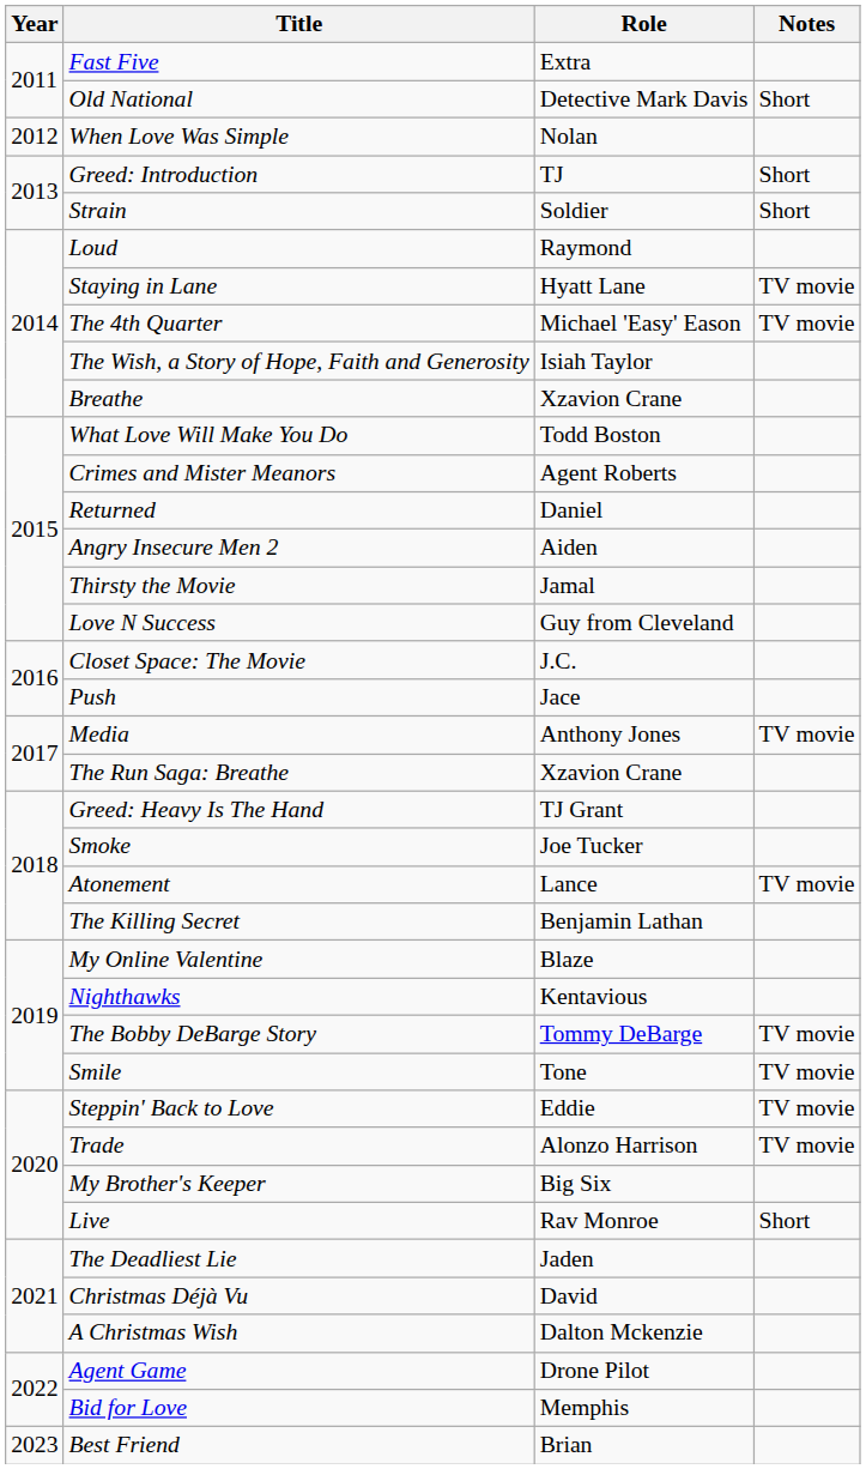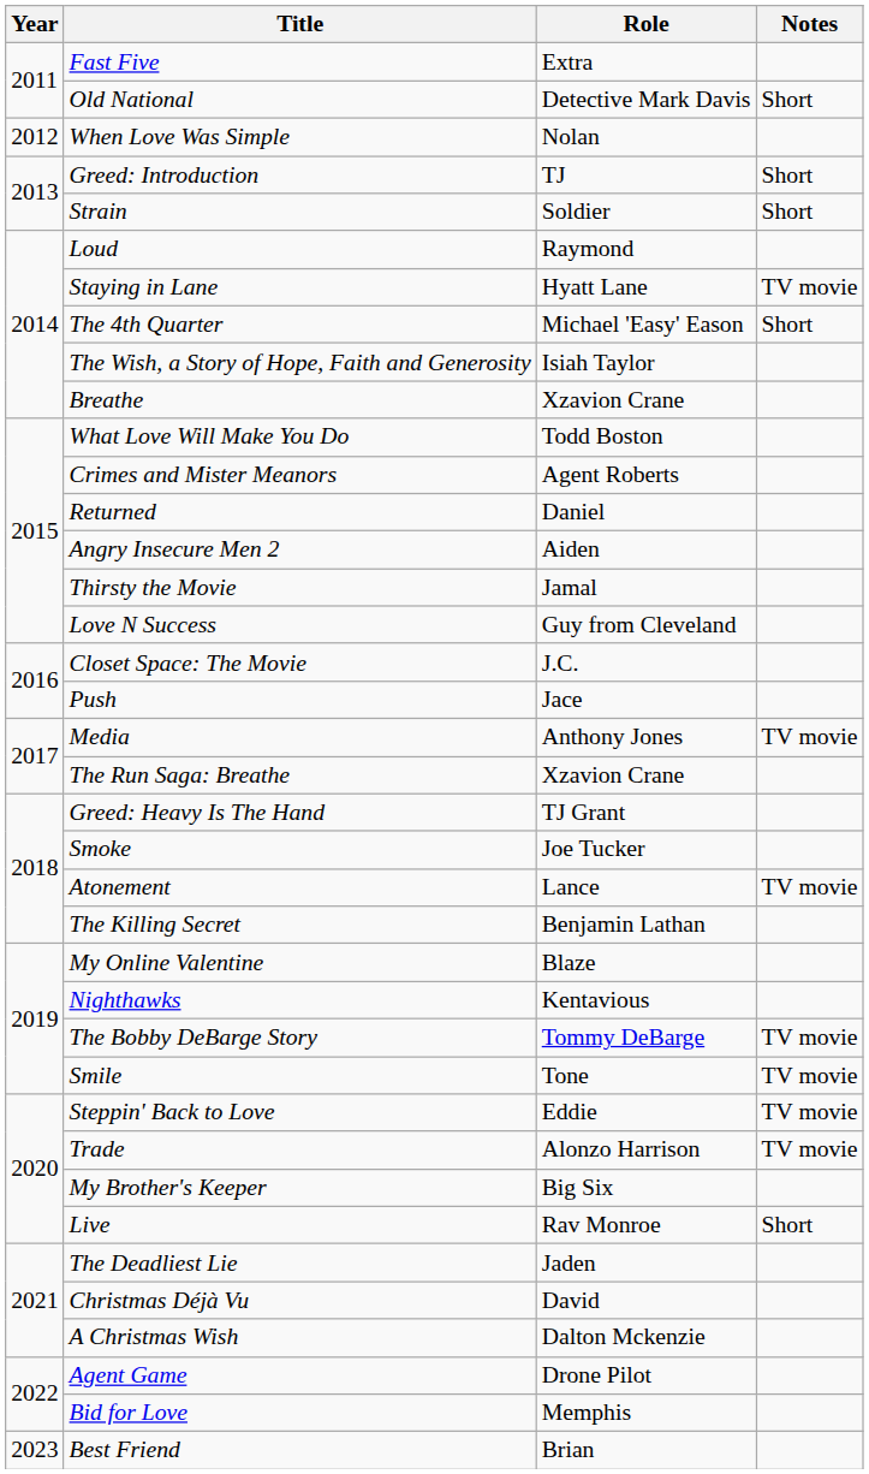The 4th Quarter | Notes: TV movie -> Short
